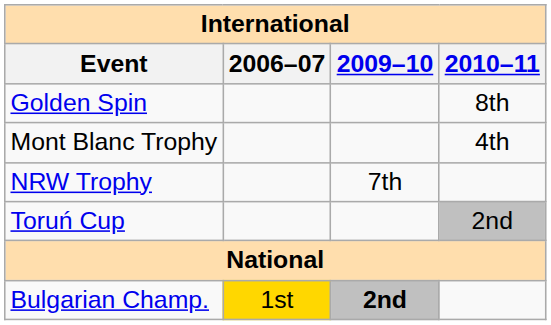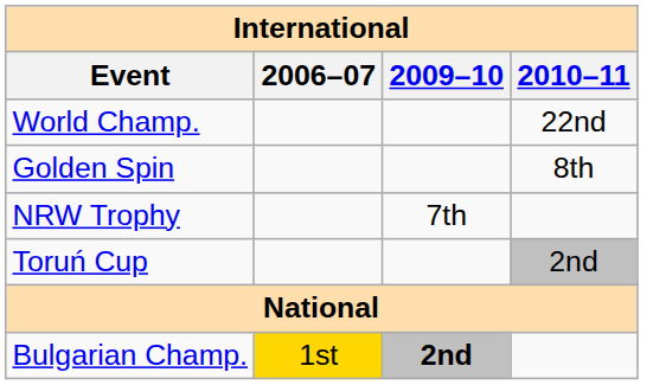+ row: World Champ. | 22nd
- row: Mont Blanc Trophy | 4th
